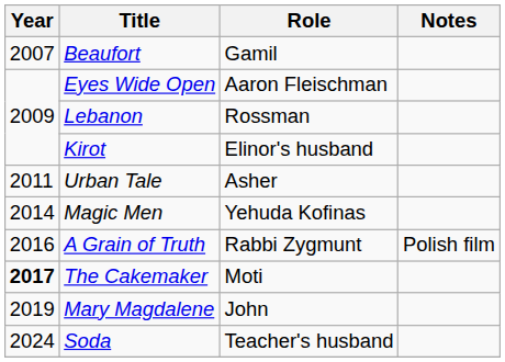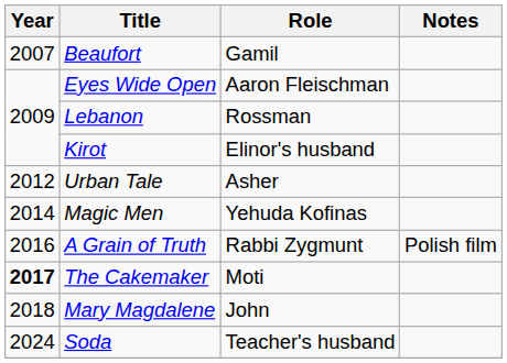Urban Tale | Year: 2011 -> 2012
Mary Magdalene | Year: 2019 -> 2018
